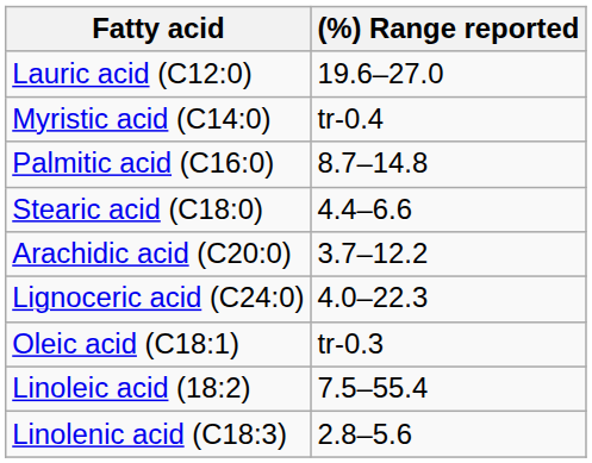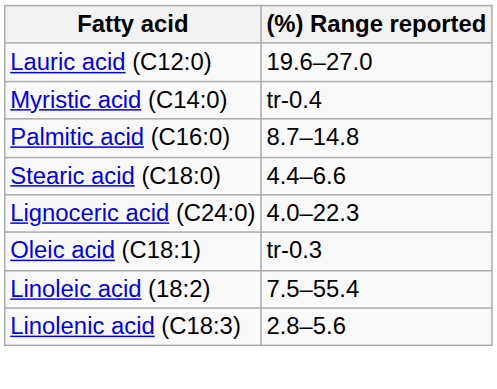- row: Arachidic acid (C20:0) | 3.7–12.2
